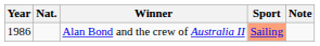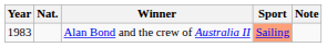Alan Bond and the crew of Australia II | Year: 1986 -> 1983
